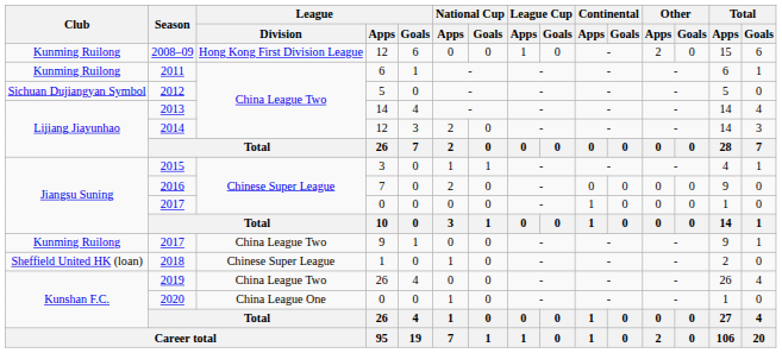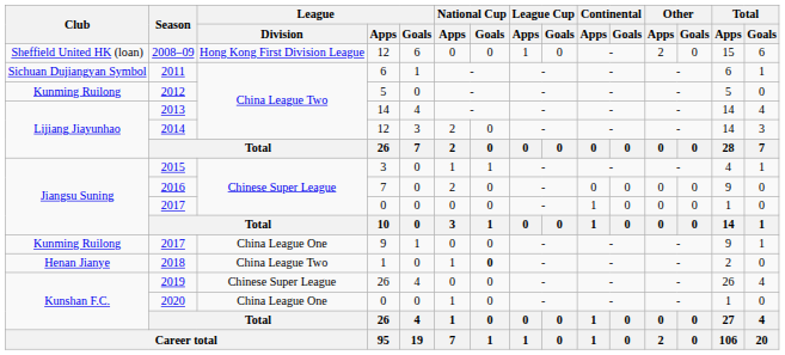2008–09 | Club: Kunming Ruilong -> Sheffield United HK (loan)
2011 | Club: Kunming Ruilong -> Sichuan Dujiangyan Symbol
2012 | Club: Sichuan Dujiangyan Symbol -> Kunming Ruilong
2017 / 9 | League / Division: China League Two -> China League One
2018 | Club: Sheffield United HK (loan) -> Henan Jianye
2018 | League / Division: Chinese Super League -> China League Two
2018 | National Cup / Goals: normal -> bold
2019 | League / Division: China League Two -> Chinese Super League
